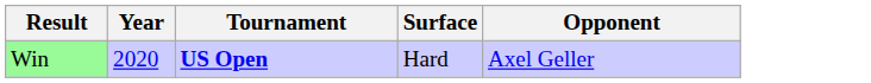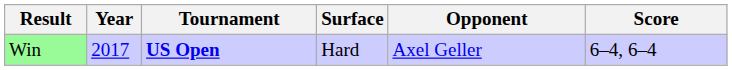+ column: Score | 6–4, 6–4
Win | Year: 2020 -> 2017
